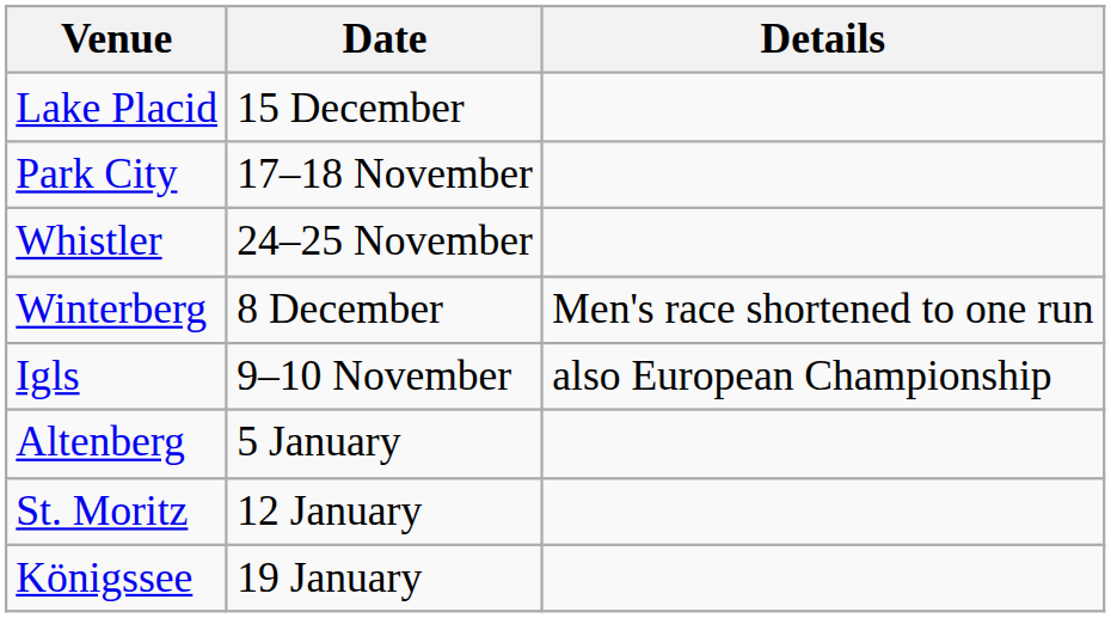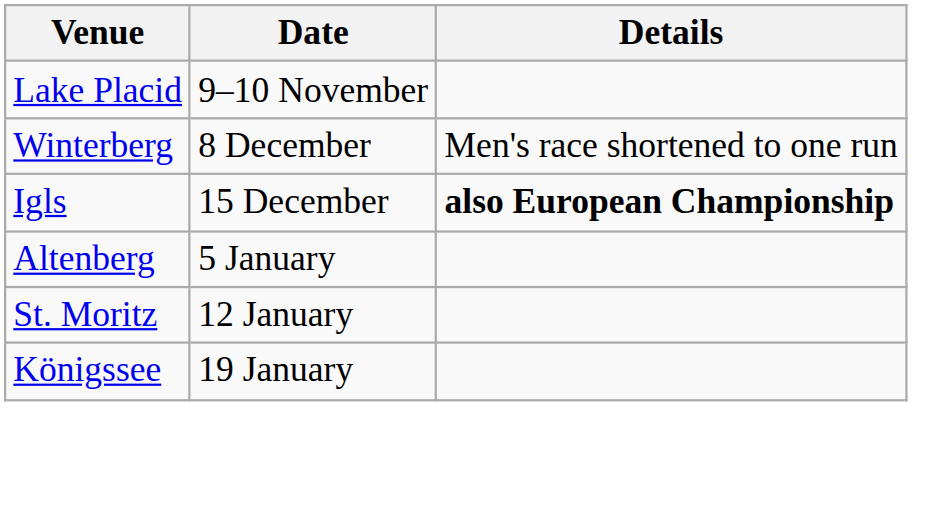Lake Placid | Date: 15 December -> 9–10 November
- row: Park City | 17–18 November
- row: Whistler | 24–25 November
Igls | Date: 9–10 November -> 15 December
Igls | Details: normal -> bold
